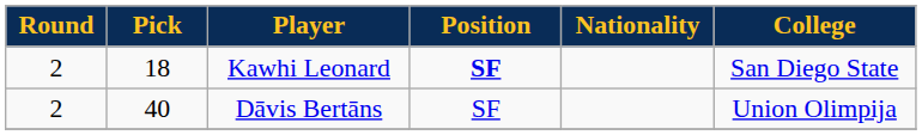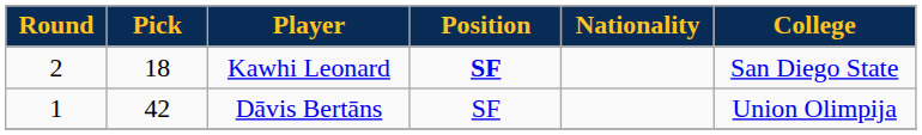Dāvis Bertāns | Round: 2 -> 1
Dāvis Bertāns | Pick: 40 -> 42
